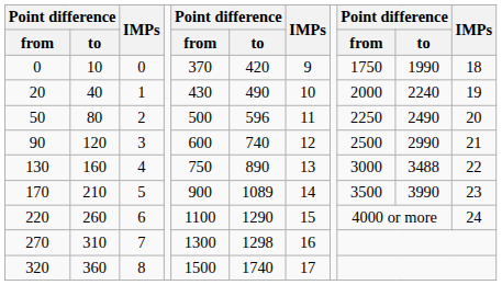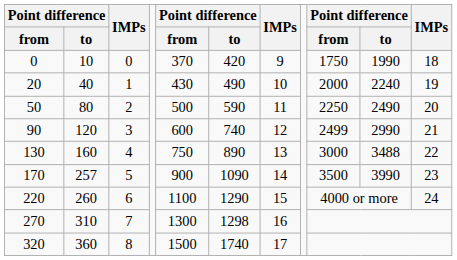50 | column 6: 596 -> 590
90 | column 9: 2500 -> 2499
170 | column 2: 210 -> 257
170 | column 6: 1089 -> 1090
